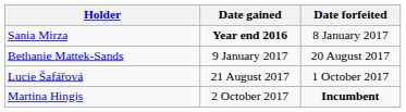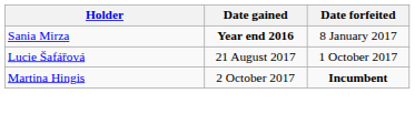- row: Bethanie Mattek-Sands | 9 January 2017 | 20 August 2017
